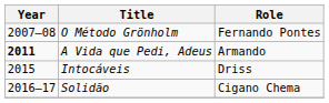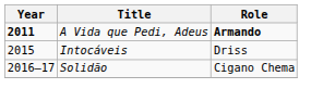- row: 2007–08 | O Método Grönholm | Fernando Pontes
A Vida que Pedi, Adeus | Role: normal -> bold
